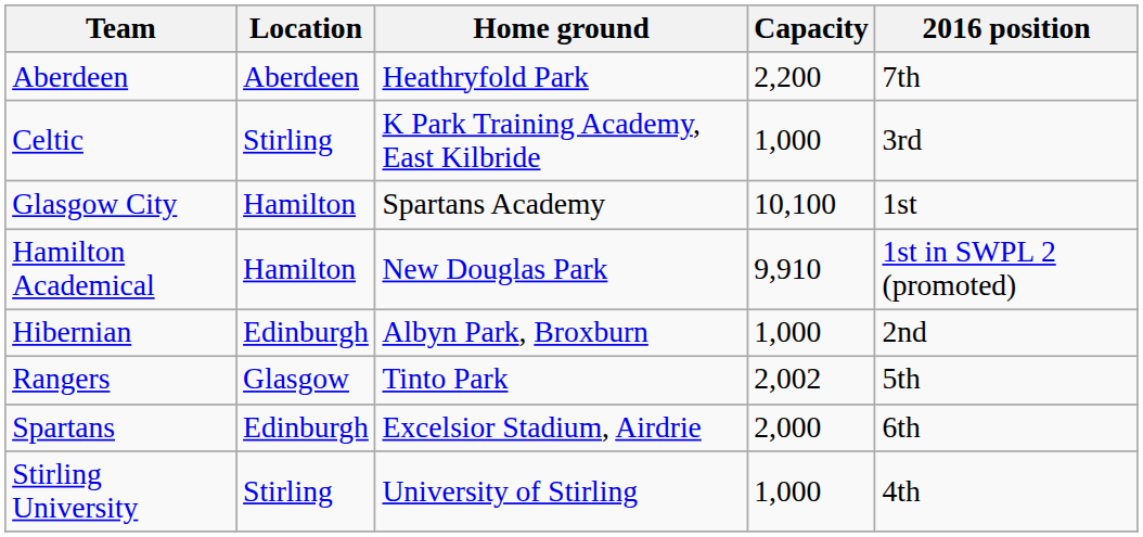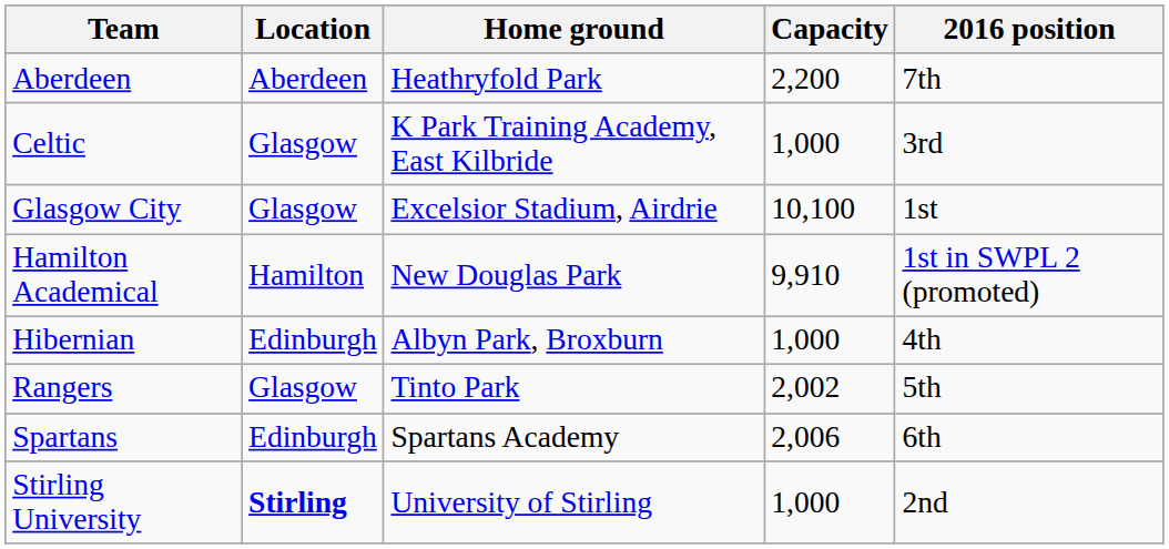Celtic | Location: Stirling -> Glasgow
Glasgow City | Location: Hamilton -> Glasgow
Glasgow City | Home ground: Spartans Academy -> Excelsior Stadium, Airdrie
Hibernian | 2016 position: 2nd -> 4th
Spartans | Home ground: Excelsior Stadium, Airdrie -> Spartans Academy
Spartans | Capacity: 2,000 -> 2,006
Stirling University | Location: normal -> bold
Stirling University | 2016 position: 4th -> 2nd
